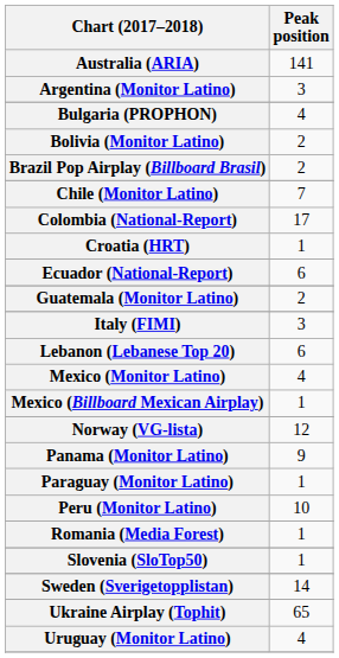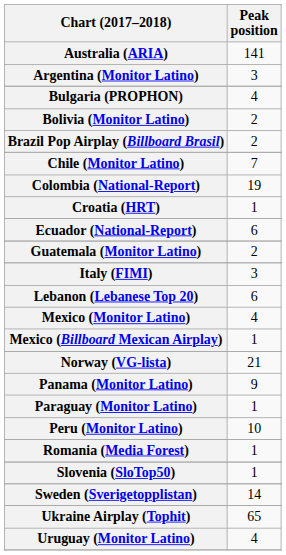Colombia (National-Report) | Peak position: 17 -> 19
Norway (VG-lista) | Peak position: 12 -> 21
